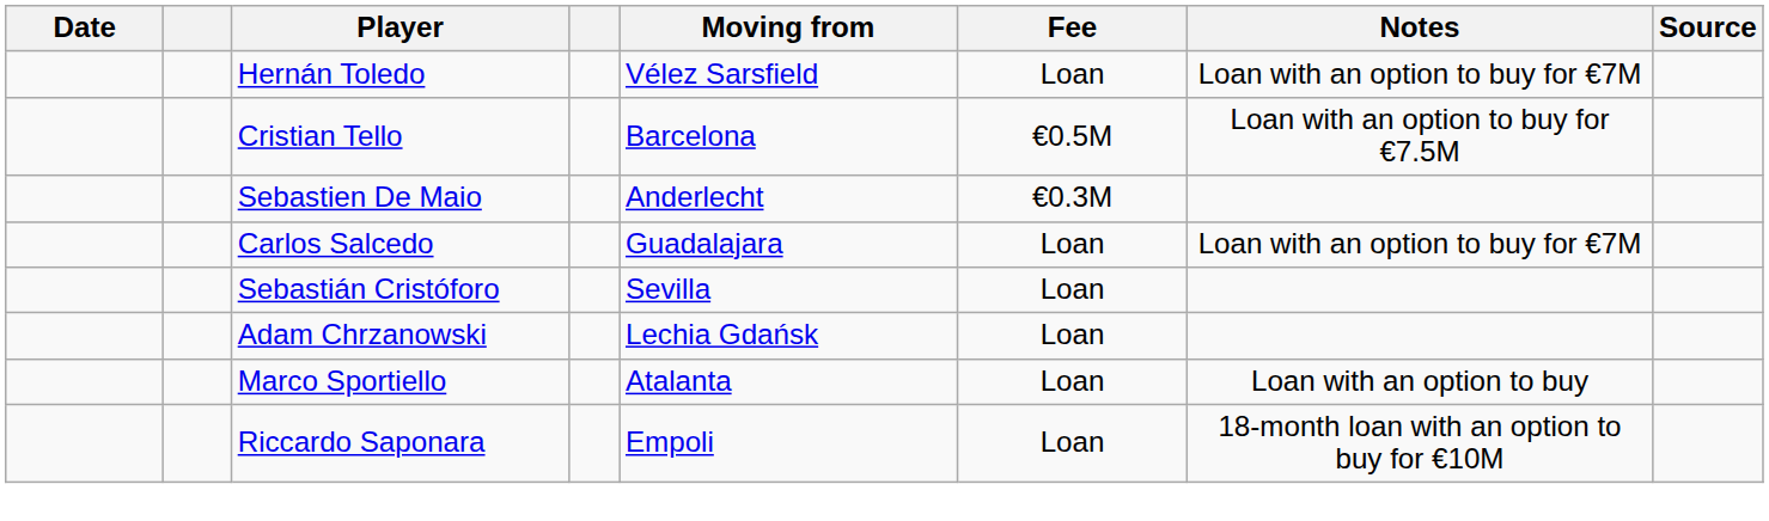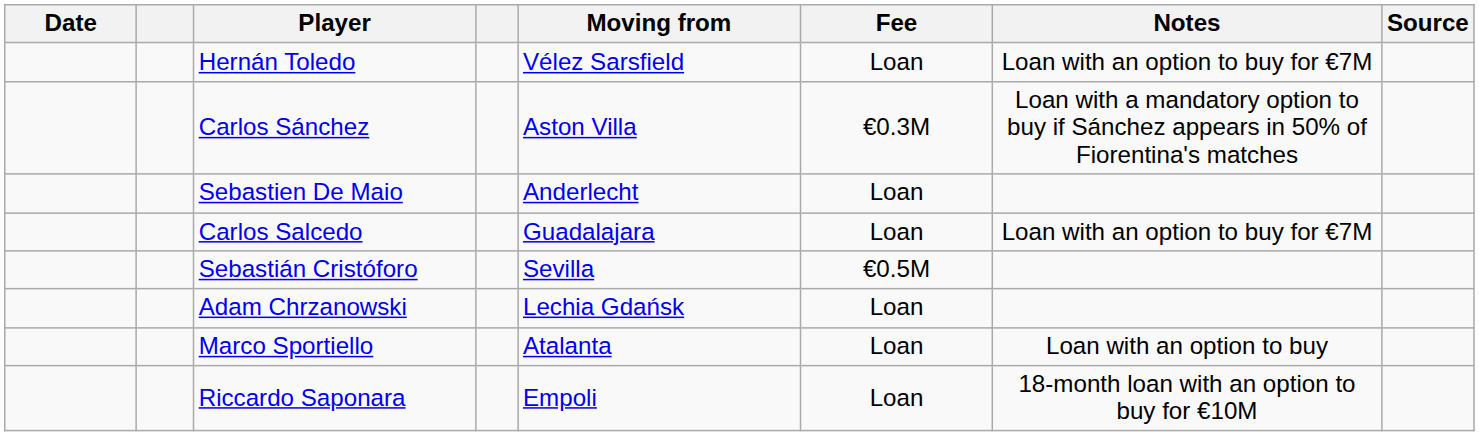+ row: Carlos Sánchez | Aston Villa | €0.3M | Loan with a mandatory option to buy if Sánchez appears in 50% of Fiorentina's matches
- row: Cristian Tello | Barcelona | €0.5M | Loan with an option to buy for €7.5M
Sebastien De Maio | Fee: €0.3M -> Loan
Sebastián Cristóforo | Fee: Loan -> €0.5M
